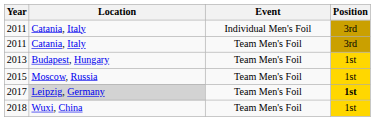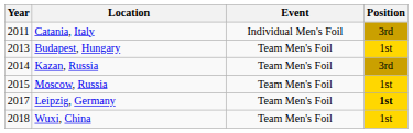- row: 2011 | Catania, Italy | Team Men's Foil | 3rd
+ row: 2014 | Kazan, Russia | Team Men's Foil | 3rd
2017 | Location: lightgrey background -> no background
